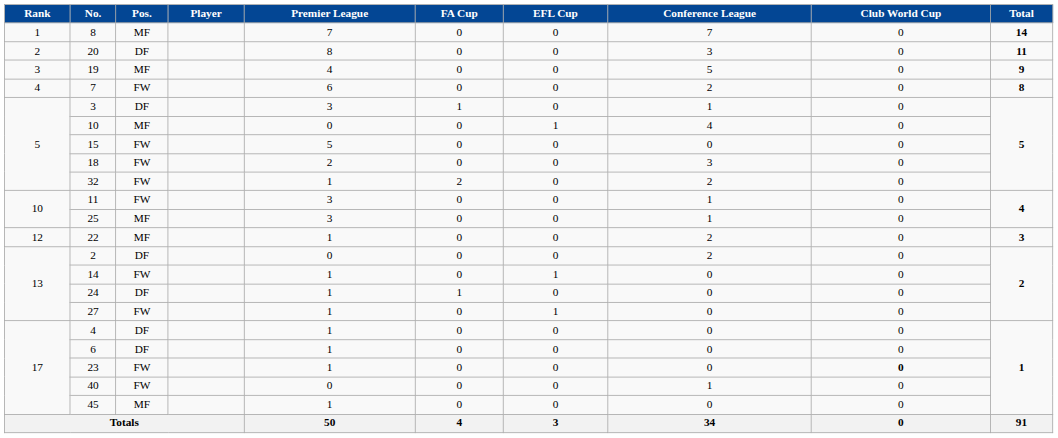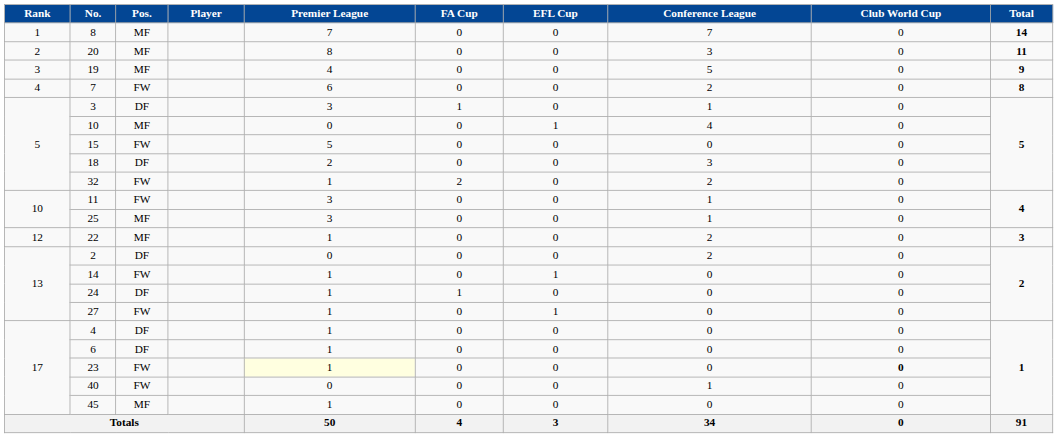20 | Pos.: DF -> MF
18 | Pos.: FW -> DF
23 | Premier League: no background -> lightyellow background
